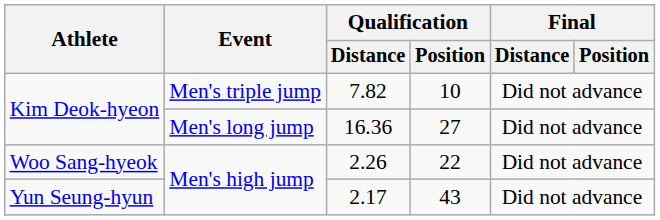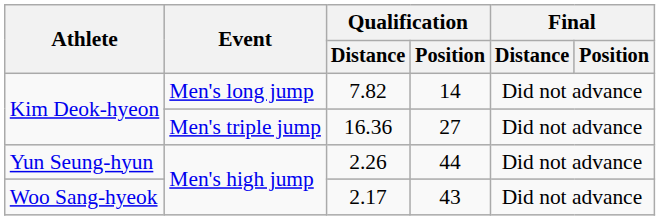7.82 | Event: Men's triple jump -> Men's long jump
7.82 | Qualification / Position: 10 -> 14
16.36 | Event: Men's long jump -> Men's triple jump
2.26 | Athlete: Woo Sang-hyeok -> Yun Seung-hyun
2.26 | Qualification / Position: 22 -> 44
2.17 | Athlete: Yun Seung-hyun -> Woo Sang-hyeok
